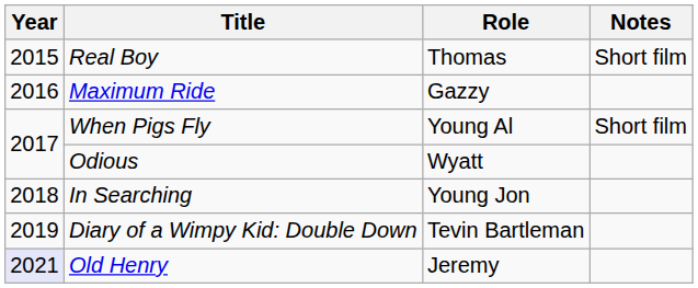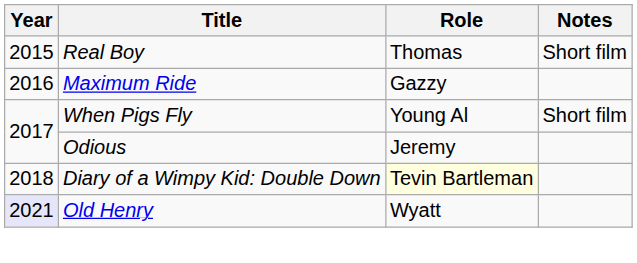Odious | Role: Wyatt -> Jeremy
- row: 2018 | In Searching | Young Jon
Diary of a Wimpy Kid: Double Down | Year: 2019 -> 2018
Diary of a Wimpy Kid: Double Down | Role: no background -> lightyellow background
Old Henry | Role: Jeremy -> Wyatt
